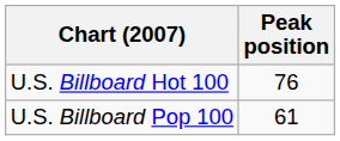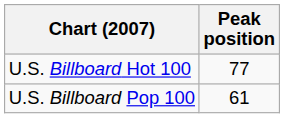U.S. Billboard Hot 100 | Peak position: 76 -> 77
